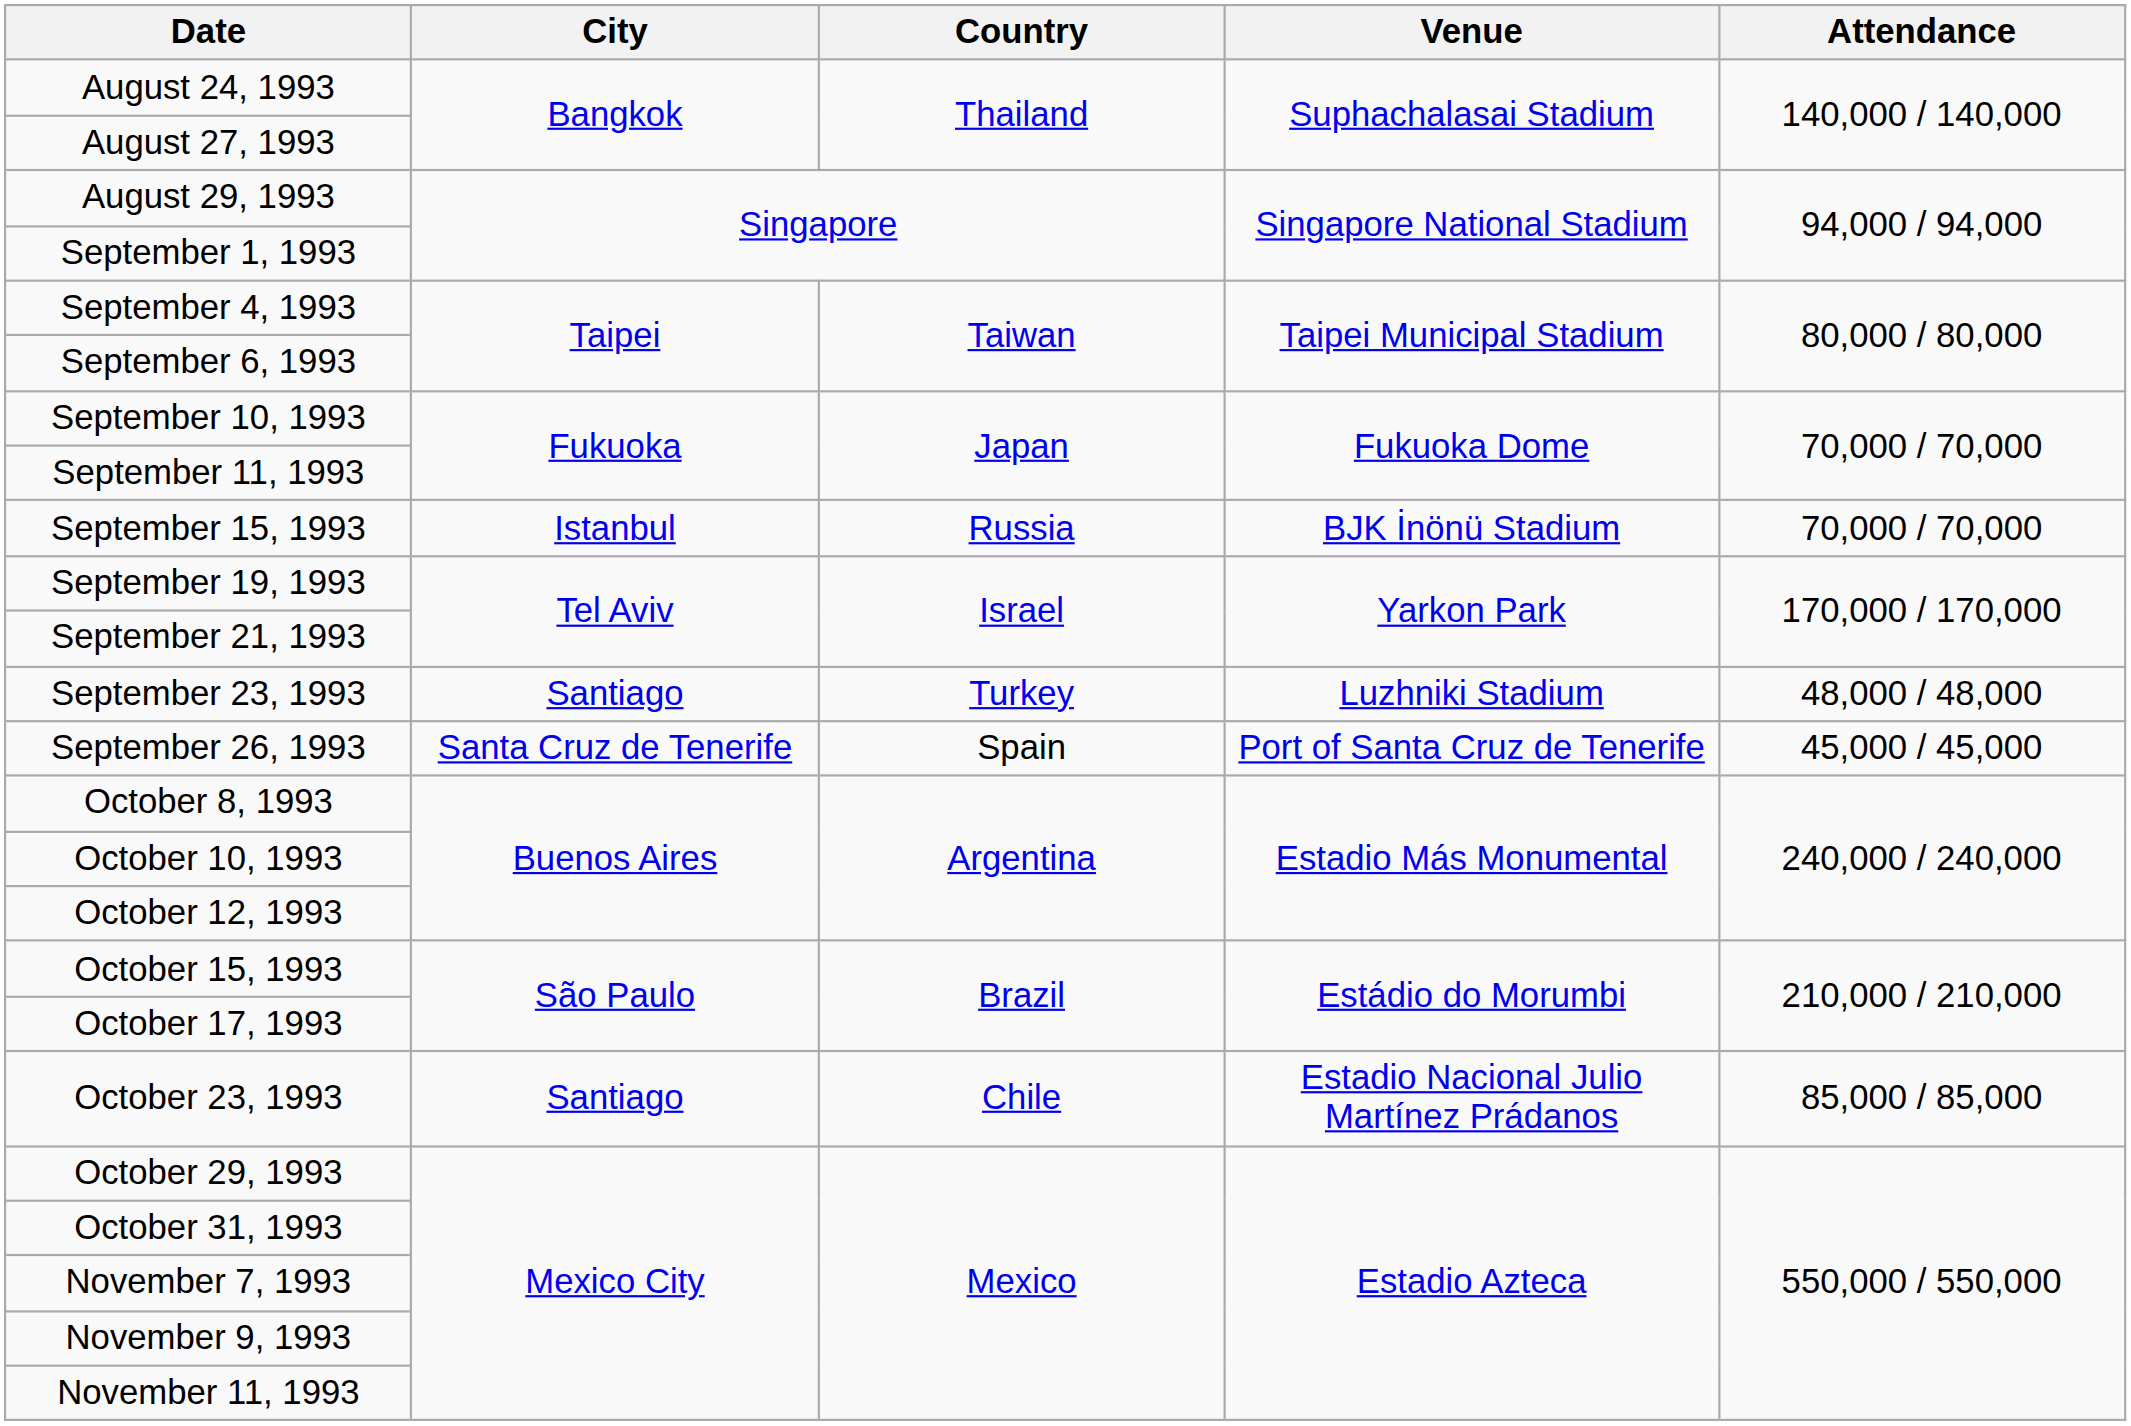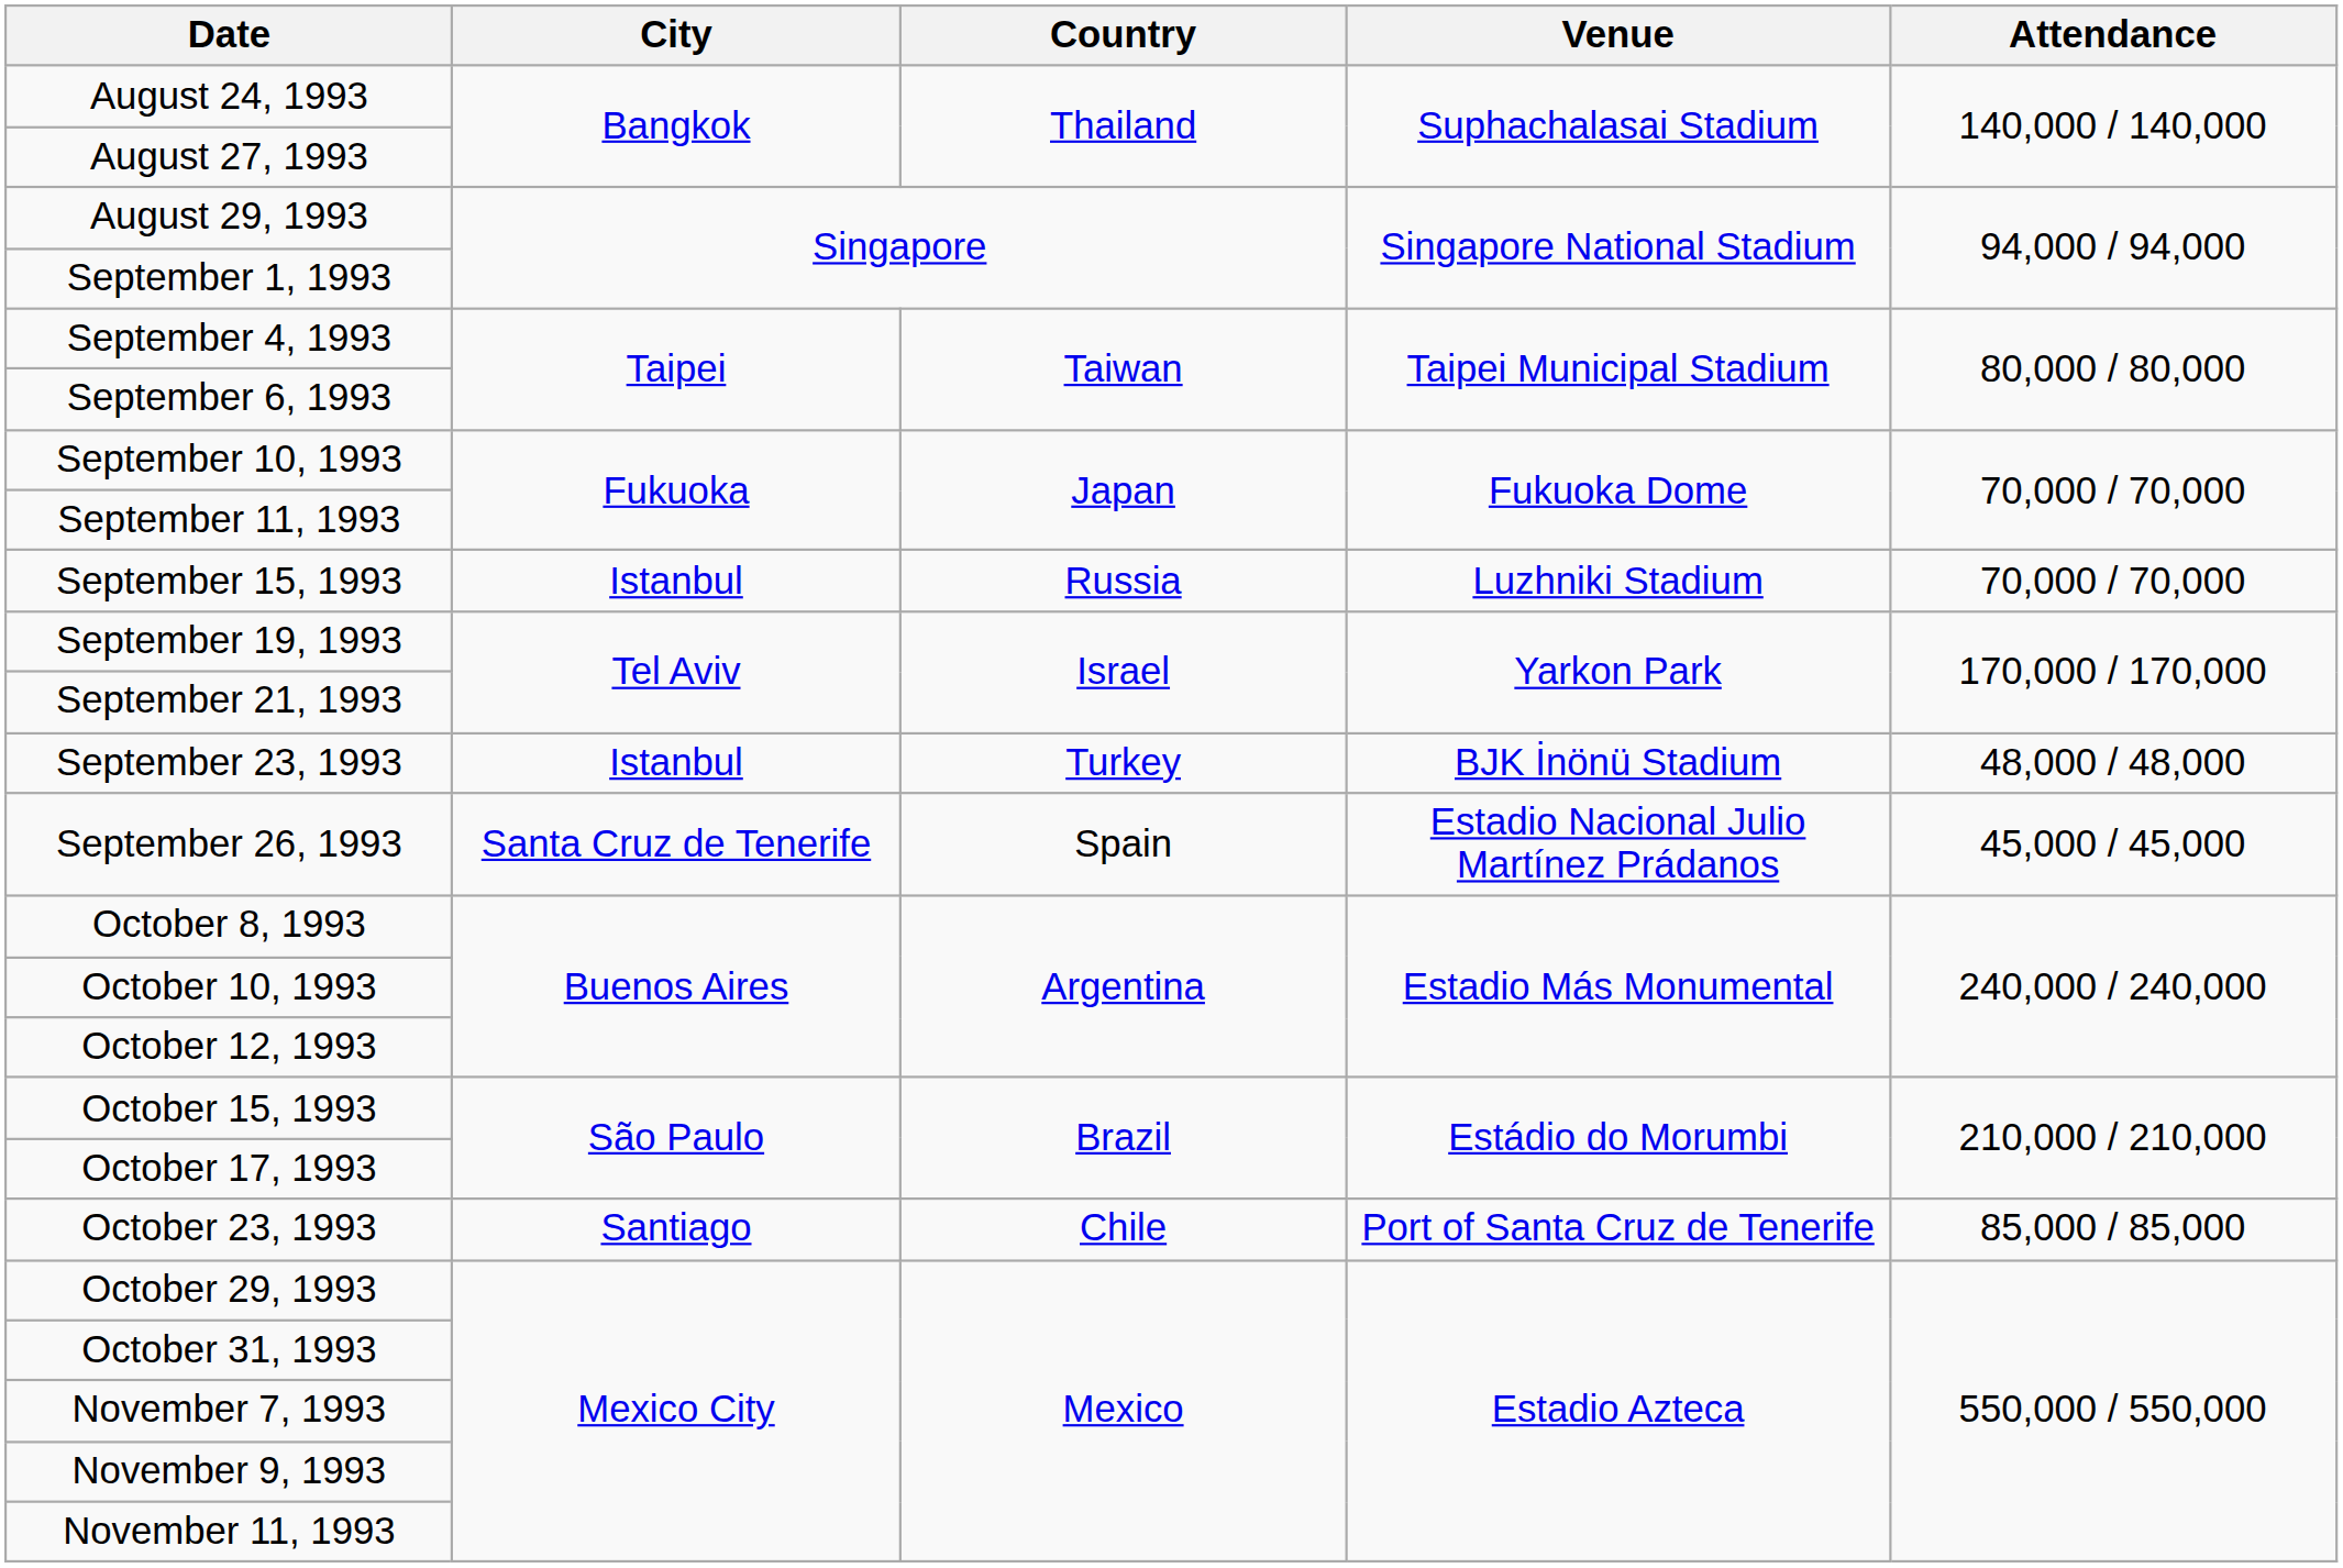September 15, 1993 | Venue: BJK İnönü Stadium -> Luzhniki Stadium
September 23, 1993 | City: Santiago -> Istanbul
September 23, 1993 | Venue: Luzhniki Stadium -> BJK İnönü Stadium
September 26, 1993 | Venue: Port of Santa Cruz de Tenerife -> Estadio Nacional Julio Martínez Prádanos
October 23, 1993 | Venue: Estadio Nacional Julio Martínez Prádanos -> Port of Santa Cruz de Tenerife
